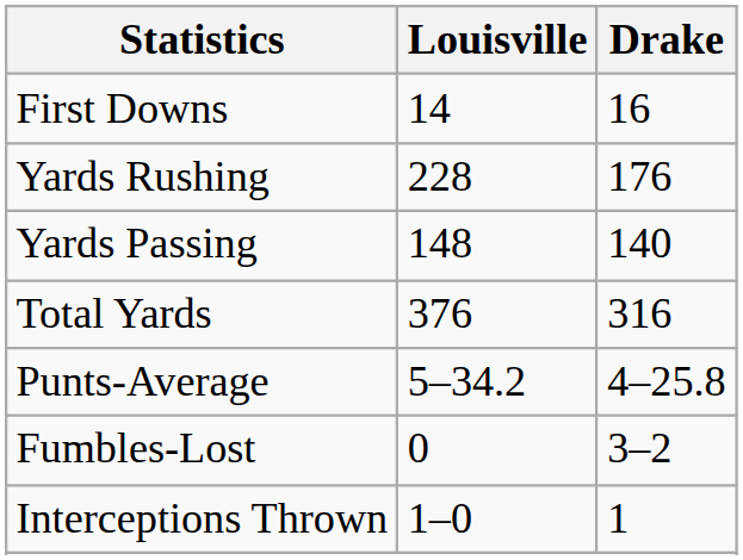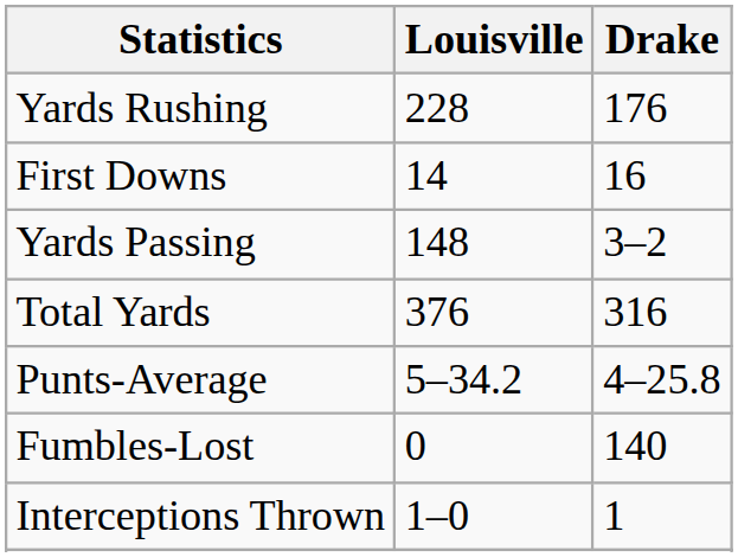rows swapped: First Downs <-> Yards Rushing
Yards Passing | Drake: 140 -> 3–2
Fumbles-Lost | Drake: 3–2 -> 140
